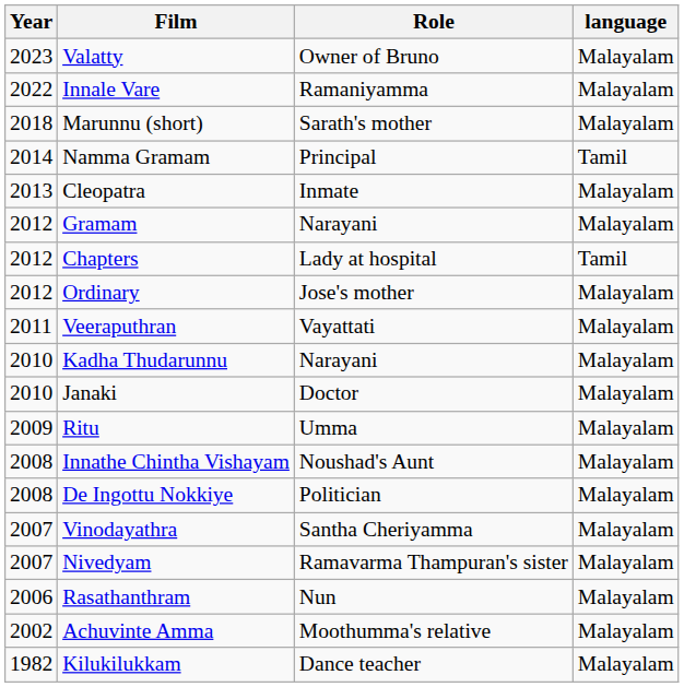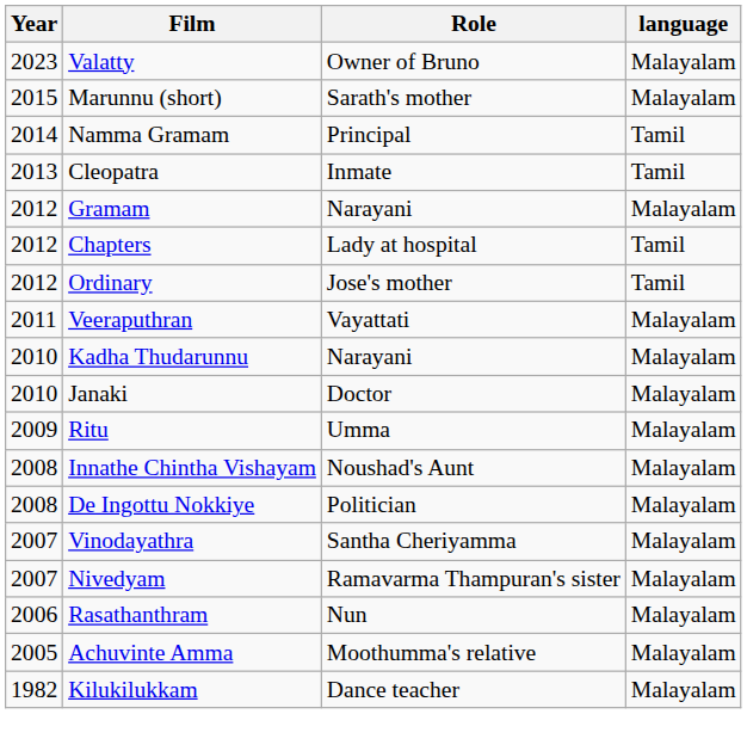- row: 2022 | Innale Vare | Ramaniyamma | Malayalam
Marunnu (short) | Year: 2018 -> 2015
Cleopatra | language: Malayalam -> Tamil
Ordinary | language: Malayalam -> Tamil
Achuvinte Amma | Year: 2002 -> 2005
